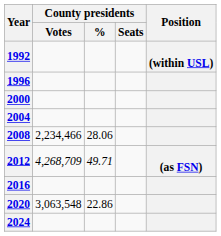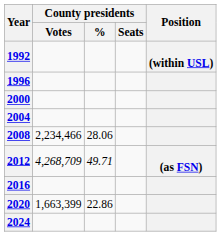2020 | County presidents / Votes: 3,063,548 -> 1,663,399
